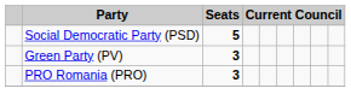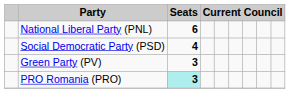+ row: National Liberal Party (PNL) | 6
Social Democratic Party (PSD) | Seats: 5 -> 4
PRO Romania (PRO) | Seats: no background -> paleturquoise background
